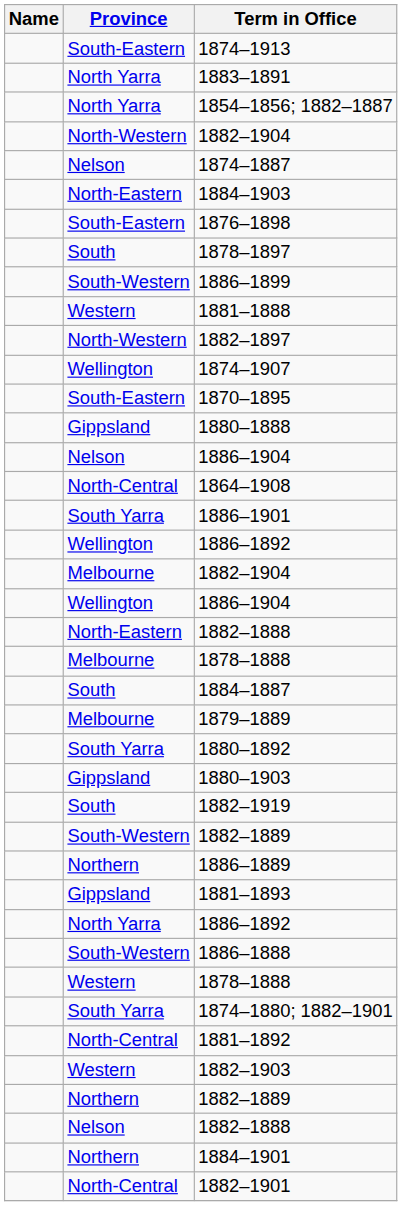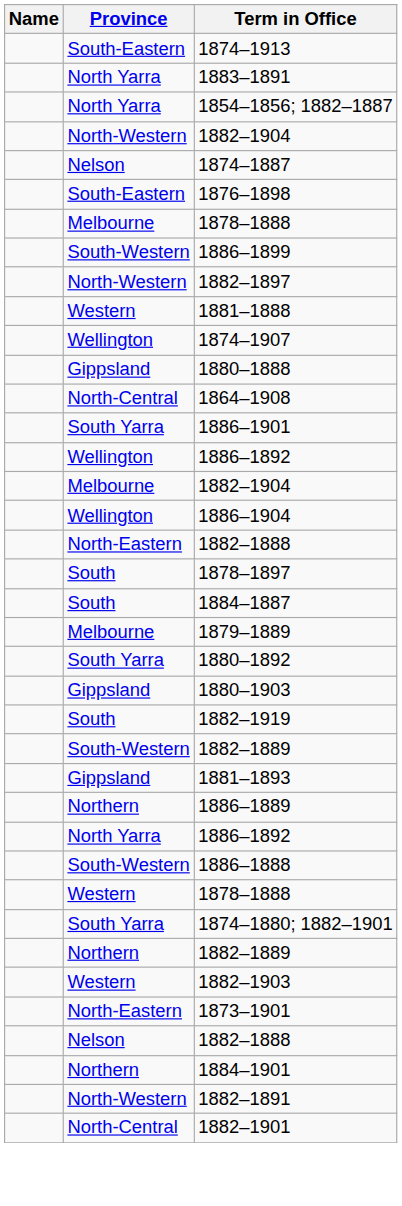- row: North-Eastern | 1884–1903
rows swapped: 1878–1897 <-> Melbourne / 1878–1888
rows swapped: 1882–1897 <-> 1881–1888
- row: South-Eastern | 1870–1895
- row: Nelson | 1886–1904
rows swapped: 1881–1893 <-> 1886–1889
- row: North-Central | 1881–1892
rows swapped: Northern / 1882–1889 <-> 1882–1903
+ row: North-Eastern | 1873–1901
+ row: North-Western | 1882–1891
